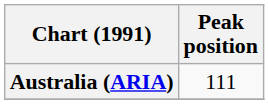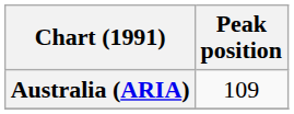Australia (ARIA) | Peak position: 111 -> 109
